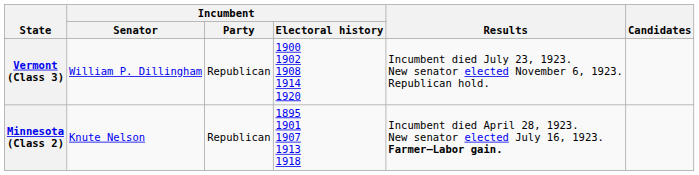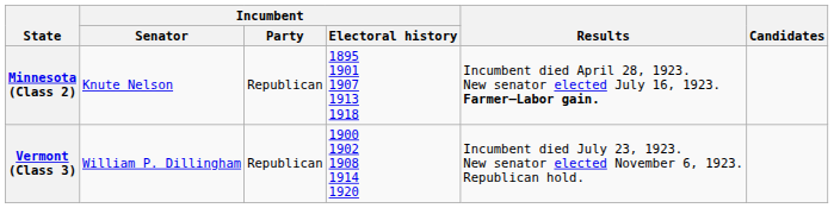rows swapped: Minnesota (Class 2) <-> Vermont (Class 3)
